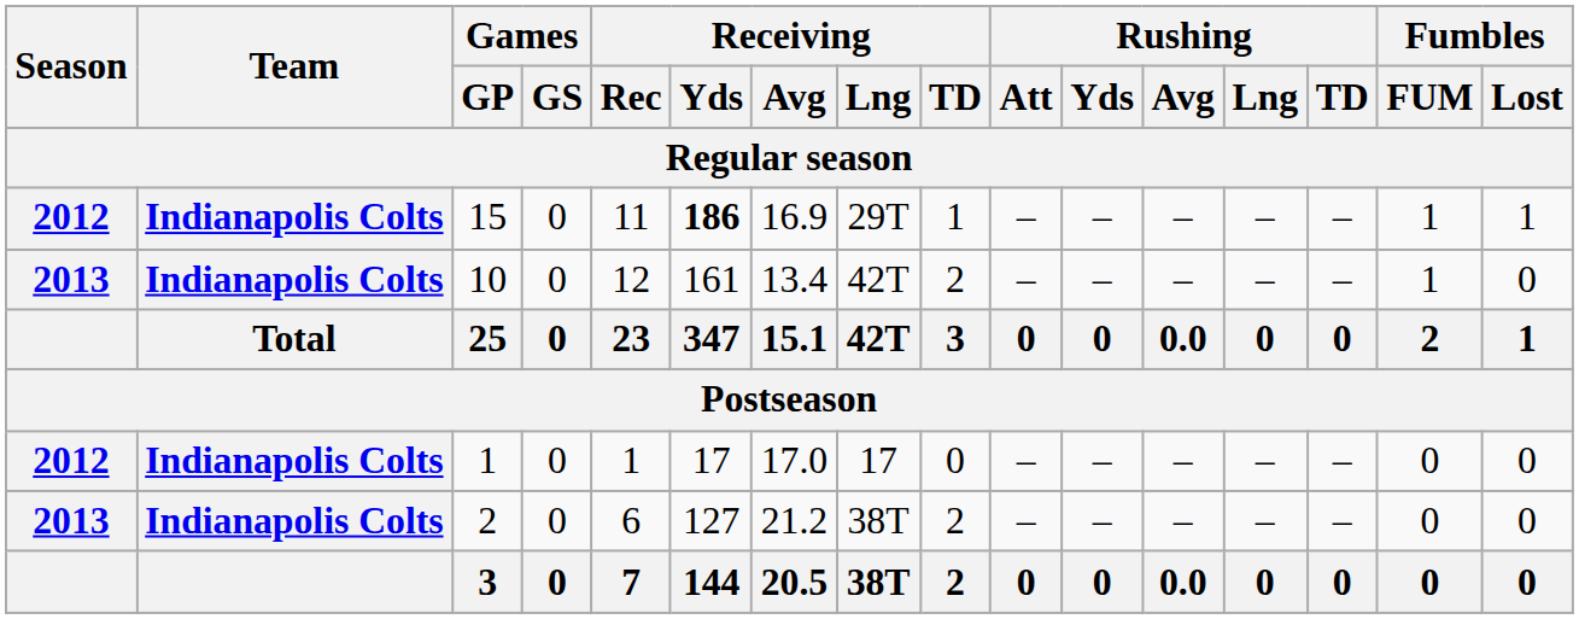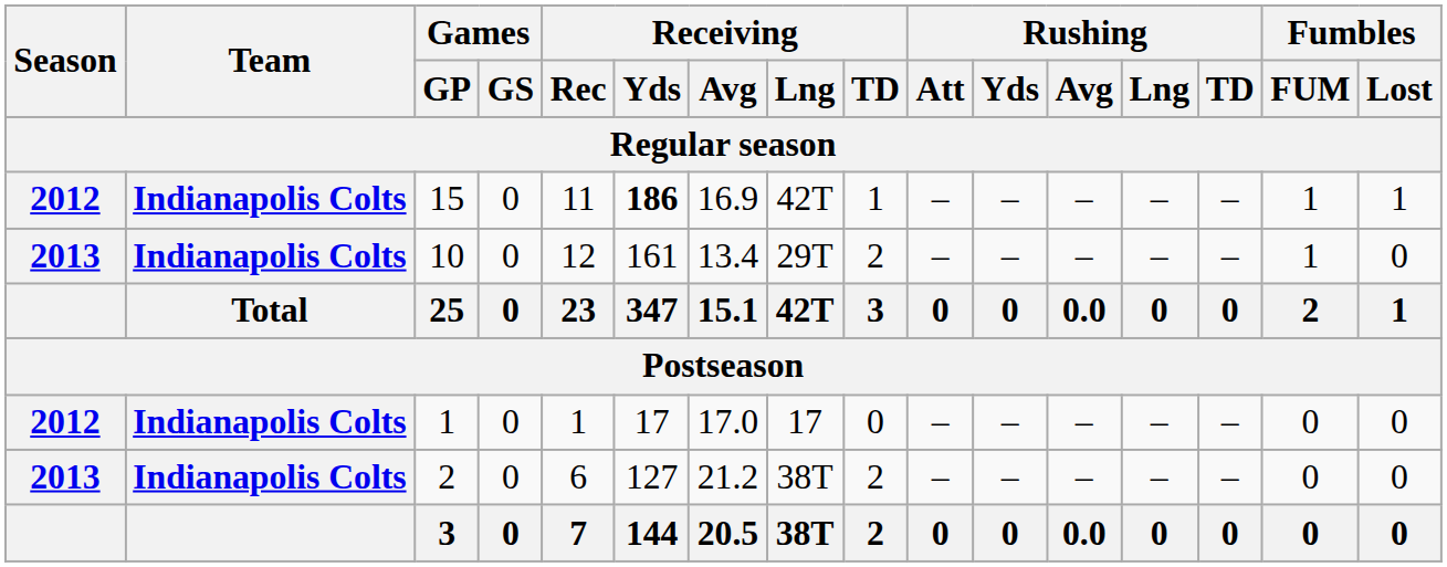15 | Receiving / Lng: 29T -> 42T
10 | Receiving / Lng: 42T -> 29T
